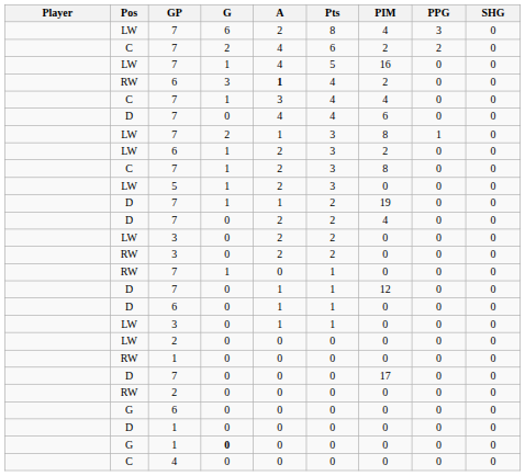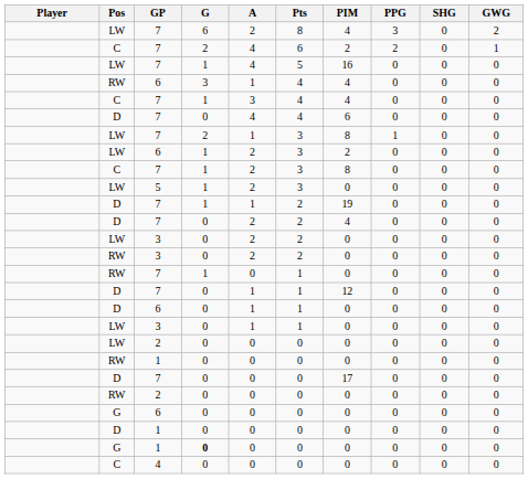+ column: GWG | 2 | 1 | 0 | 0 | 0 | 0 | 0 | 0 | 0 | 0 | 0 | 0 | 0 | 0 | 0 | 0 | 0 | 0 | 0 | 0 | 0 | 0 | 0 | 0 | 0 | 0
RW / 6 | A: bold -> normal
RW / 6 | PIM: 2 -> 4
